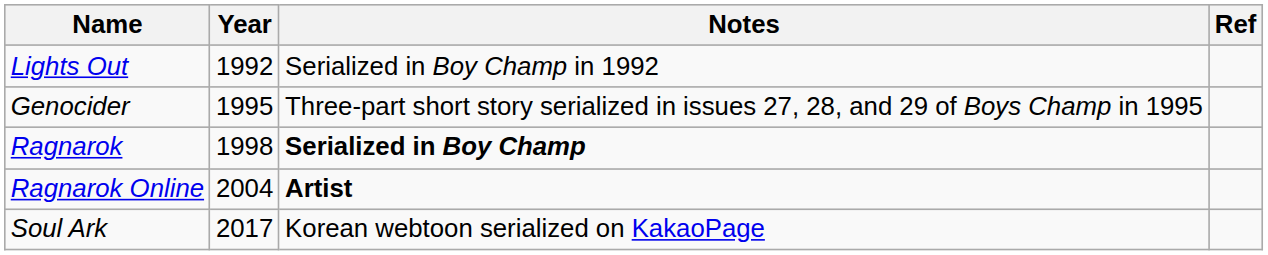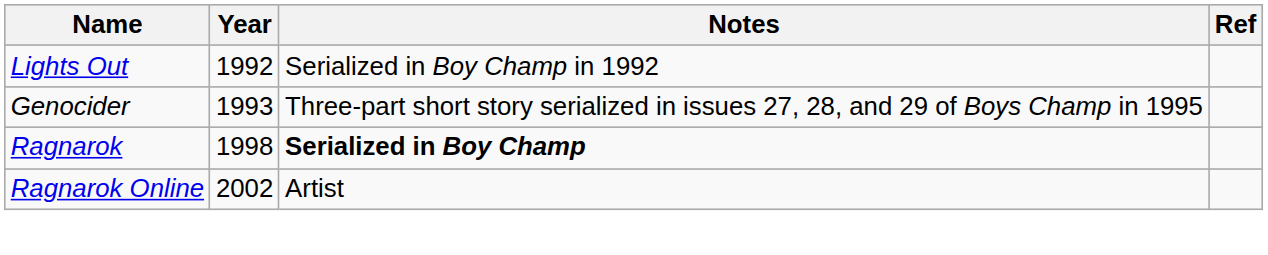Genocider | Year: 1995 -> 1993
Ragnarok Online | Year: 2004 -> 2002
Ragnarok Online | Notes: bold -> normal
- row: Soul Ark | 2017 | Korean webtoon serialized on KakaoPage
